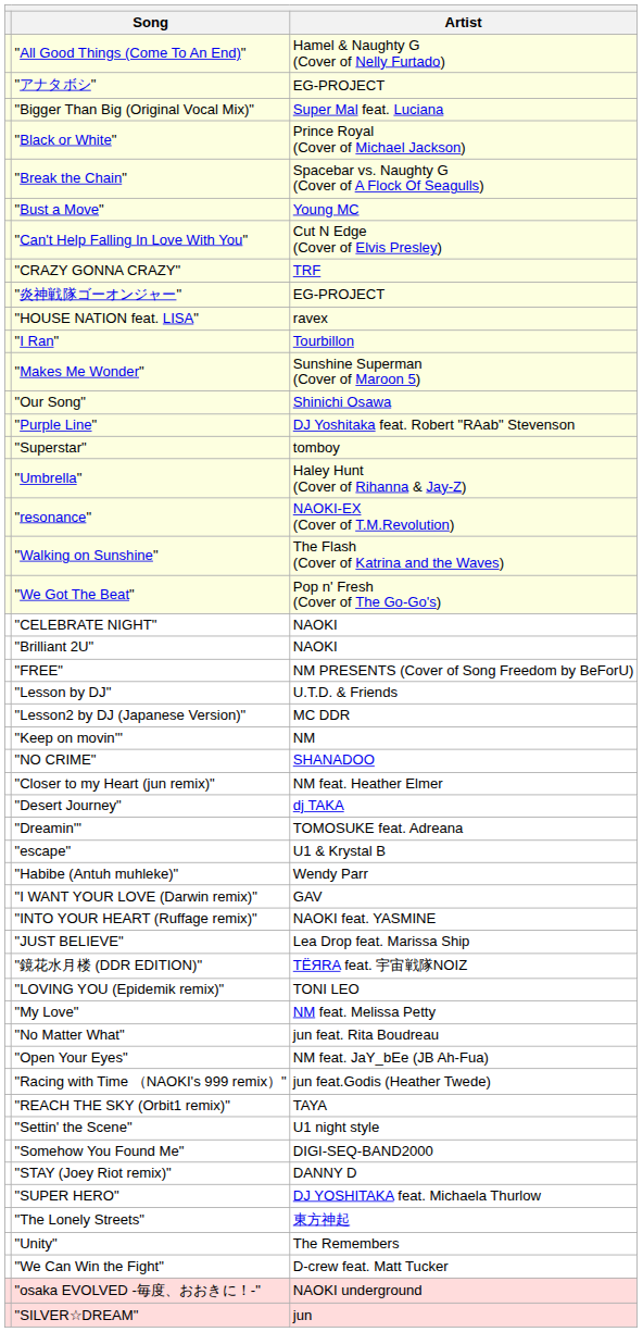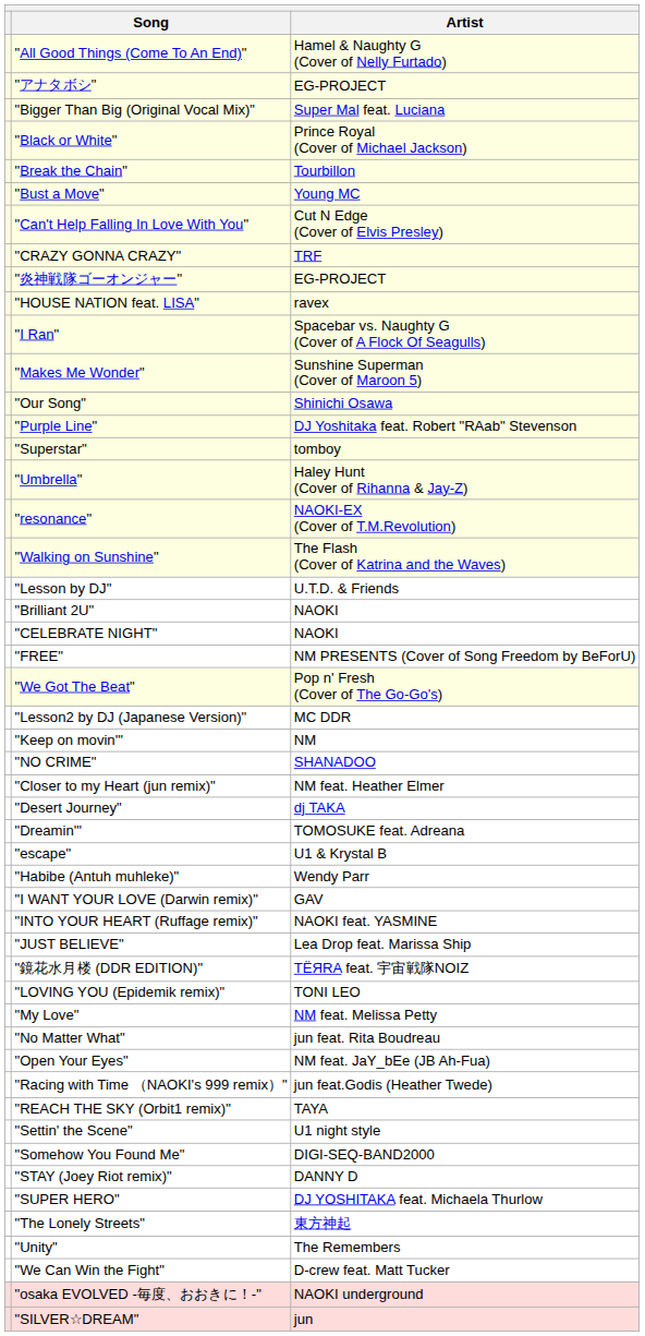"Break the Chain" | Artist: Spacebar vs. Naughty G (Cover of A Flock Of Seagulls) -> Tourbillon
"I Ran" | Artist: Tourbillon -> Spacebar vs. Naughty G (Cover of A Flock Of Seagulls)
rows swapped: "We Got The Beat" <-> "Lesson by DJ"
rows swapped: "Brilliant 2U" <-> "CELEBRATE NIGHT"
